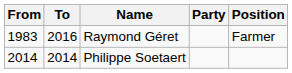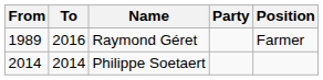Raymond Géret | From: 1983 -> 1989
